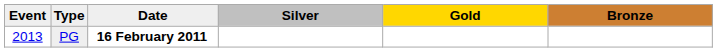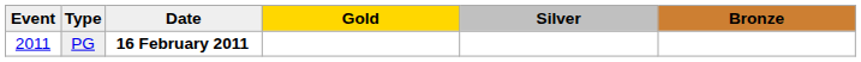columns swapped: Gold <-> Silver
PG | Event: 2013 -> 2011
